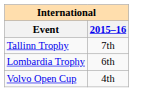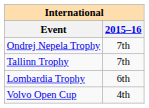+ row: Ondrej Nepela Trophy | 7th
